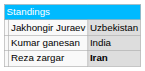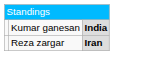- row: Jakhongir Juraev | Uzbekistan
Kumar ganesan | column 3: normal -> bold
